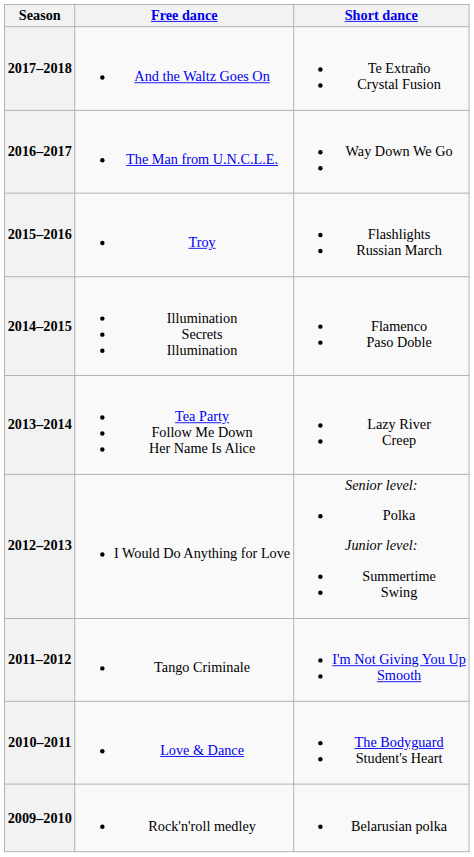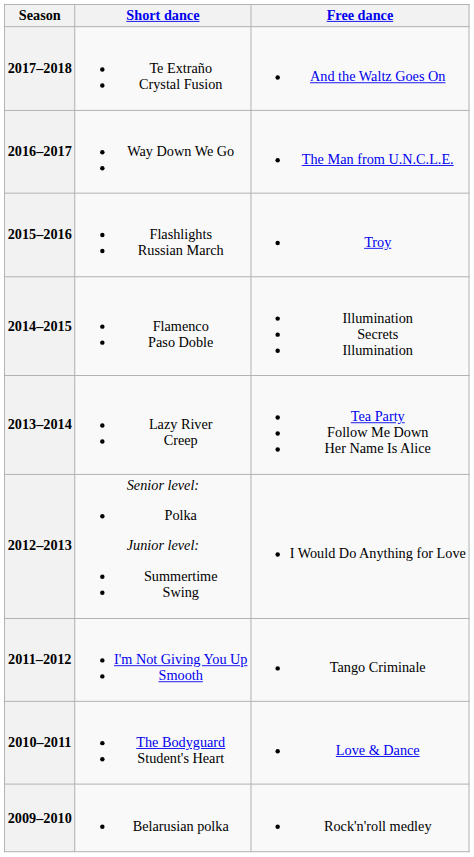columns swapped: Short dance <-> Free dance
